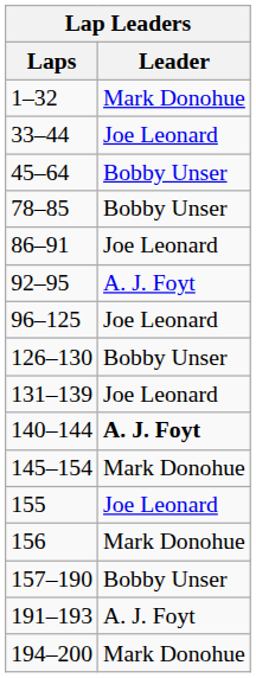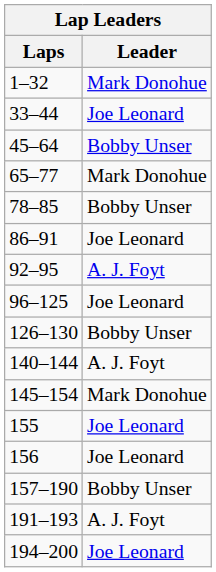+ row: 65–77 | Mark Donohue
- row: 131–139 | Joe Leonard
140–144 | Leader: bold -> normal
156 | Leader: Mark Donohue -> Joe Leonard
194–200 | Leader: Mark Donohue -> Joe Leonard
